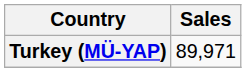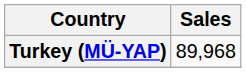Turkey (MÜ-YAP) | Sales: 89,971 -> 89,968
